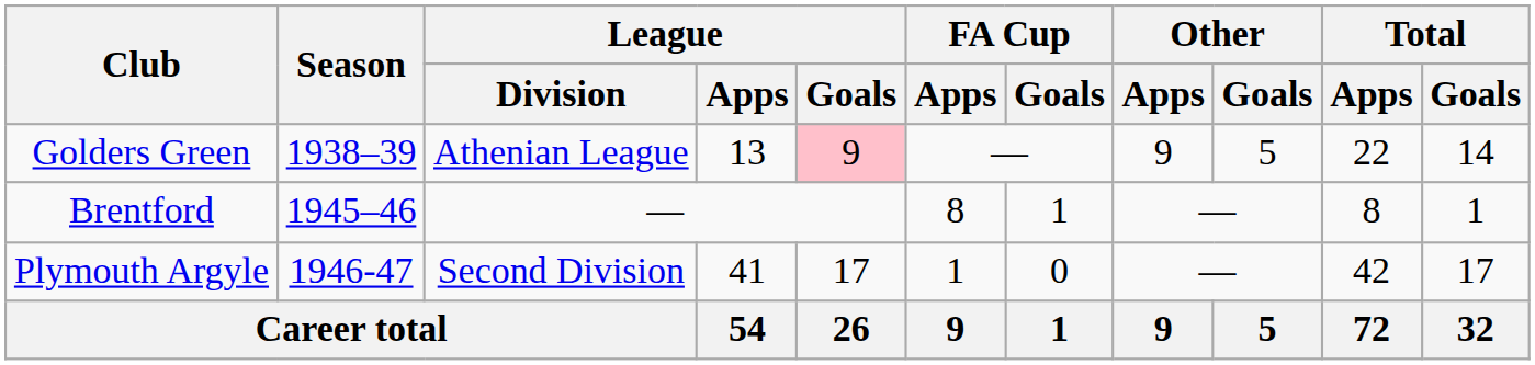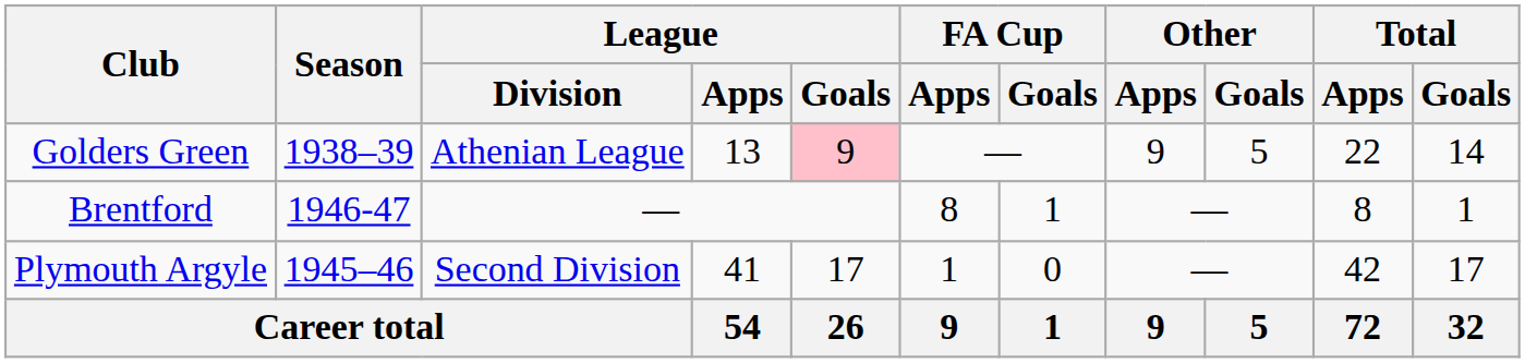Brentford | Season: 1945–46 -> 1946-47
Plymouth Argyle | Season: 1946-47 -> 1945–46
